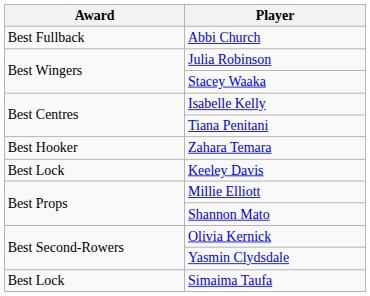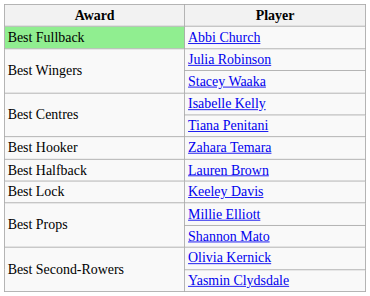Abbi Church | Award: no background -> lightgreen background
+ row: Best Halfback | Lauren Brown
- row: Best Lock | Simaima Taufa
